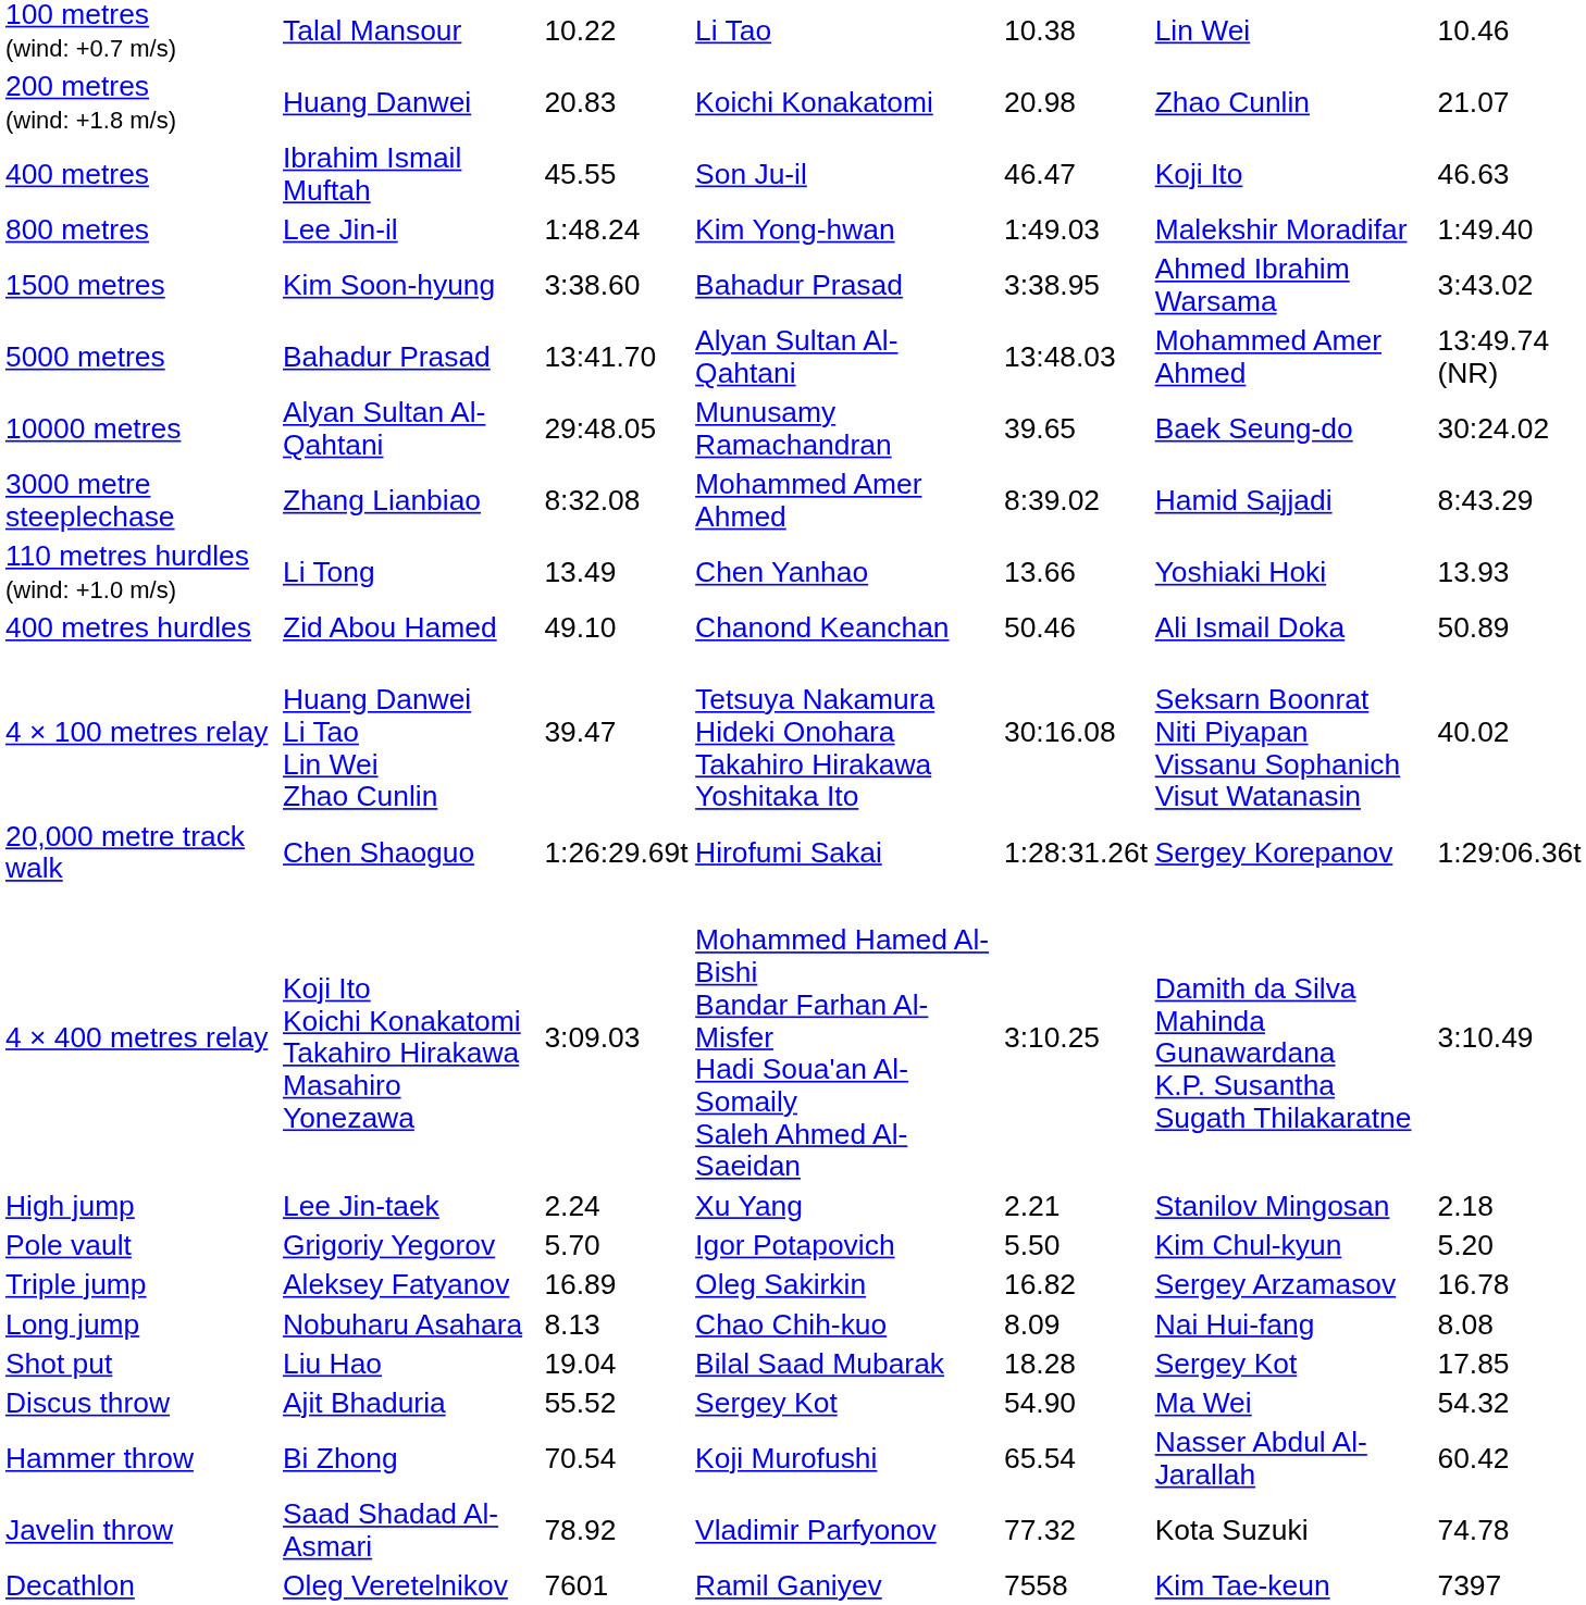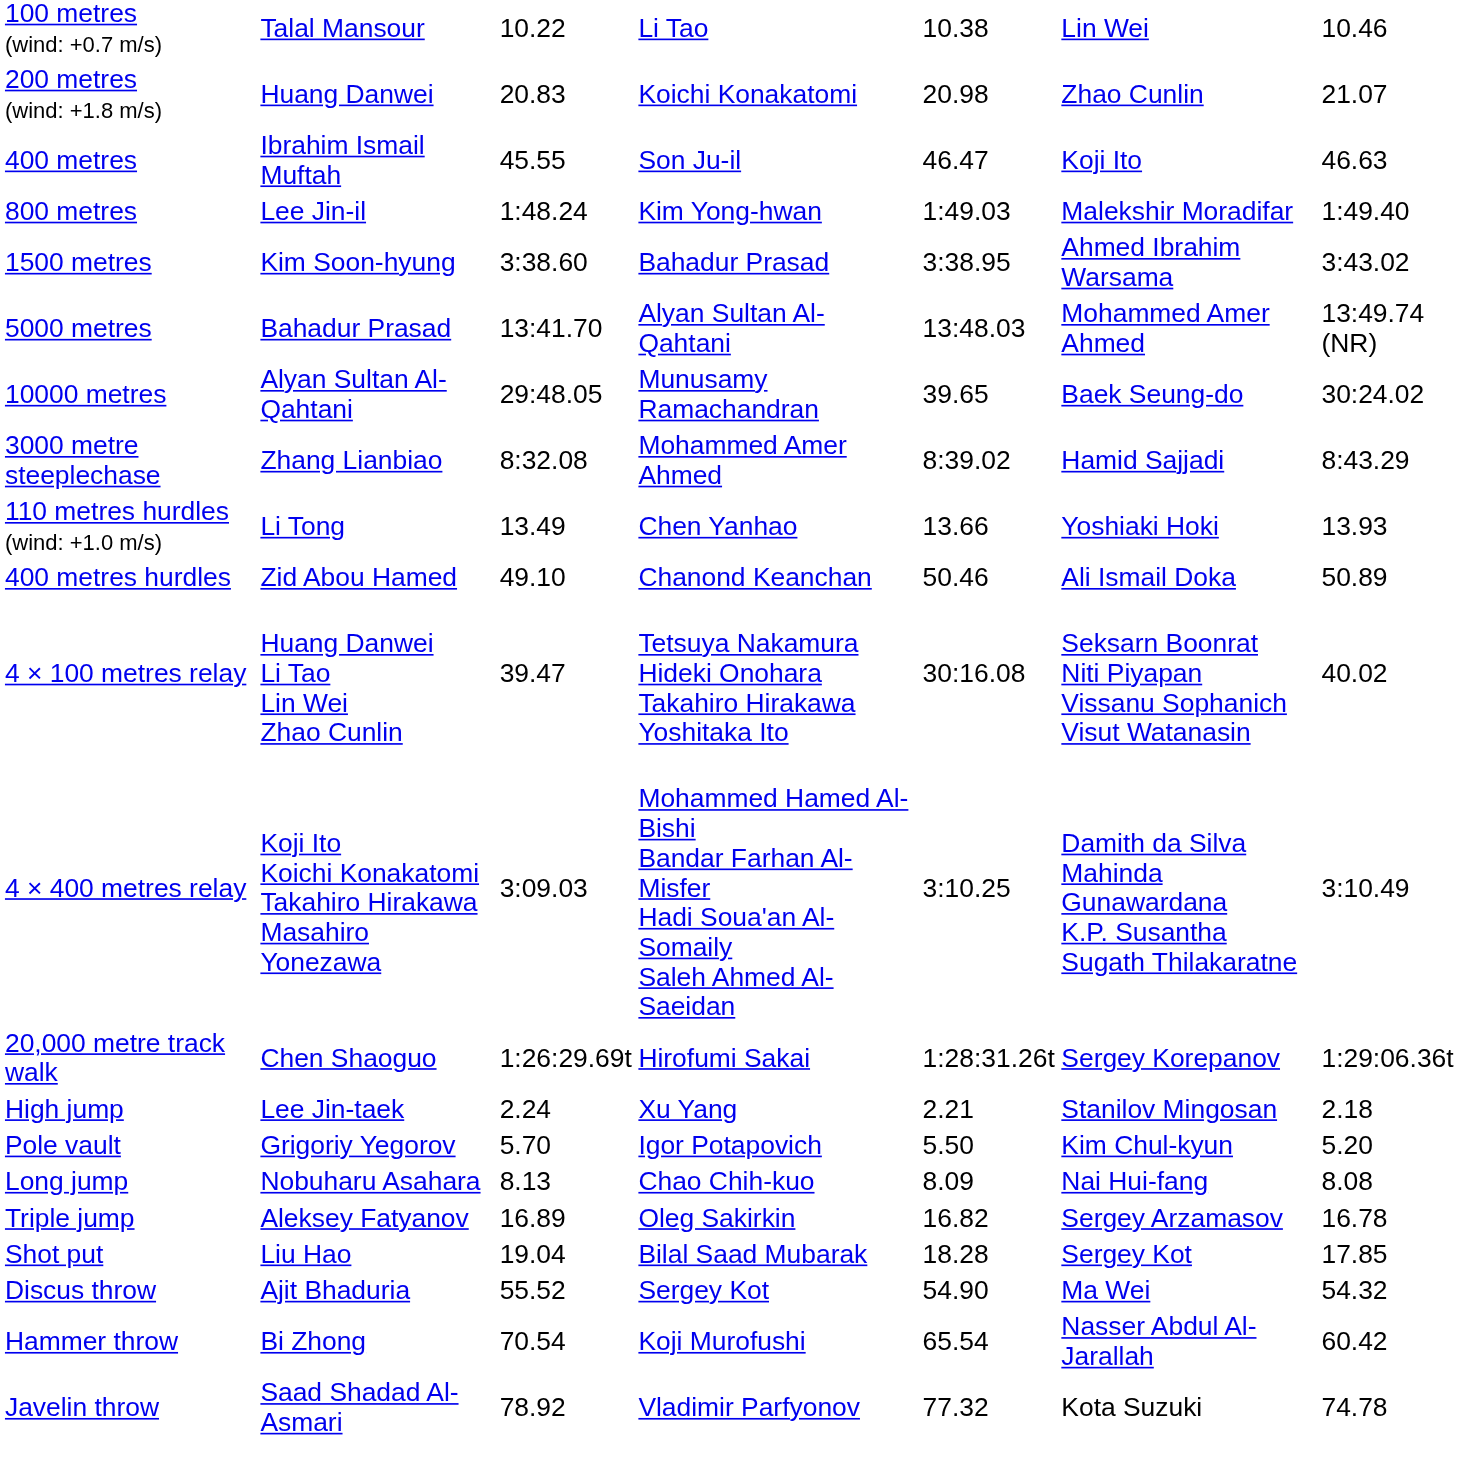rows swapped: 4 × 400 metres relay <-> 20,000 metre track walk
rows swapped: Long jump <-> Triple jump
- row: Decathlon | Oleg Veretelnikov | 7601 | Ramil Ganiyev | 7558 | Kim Tae-keun | 7397
